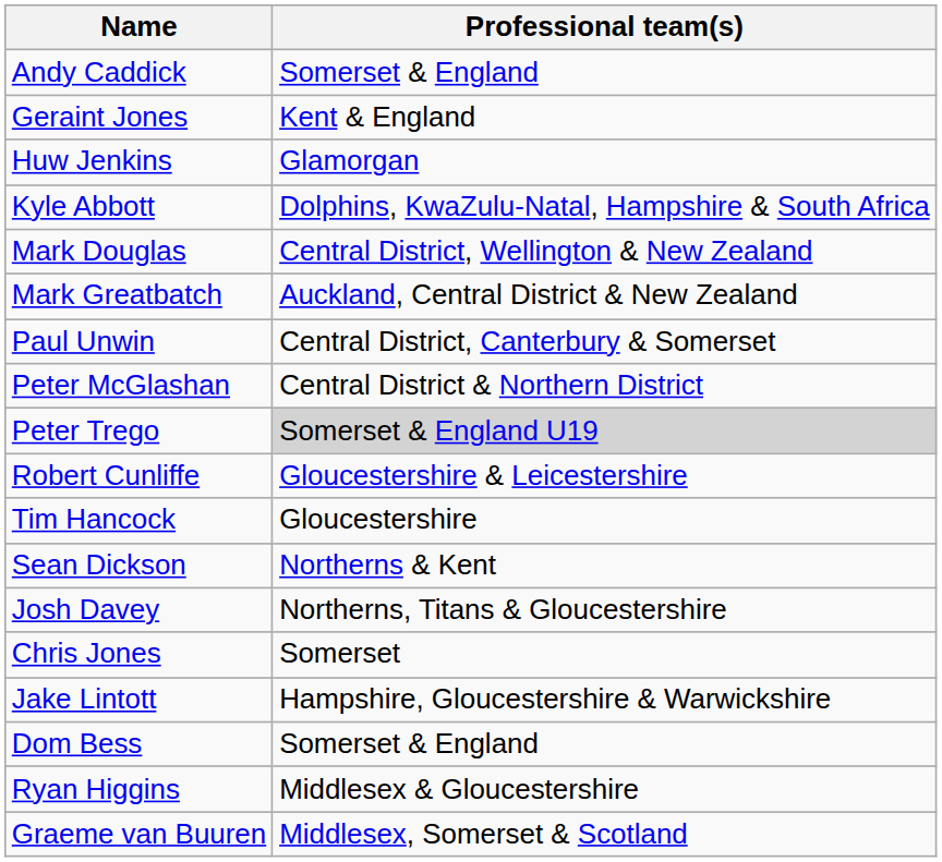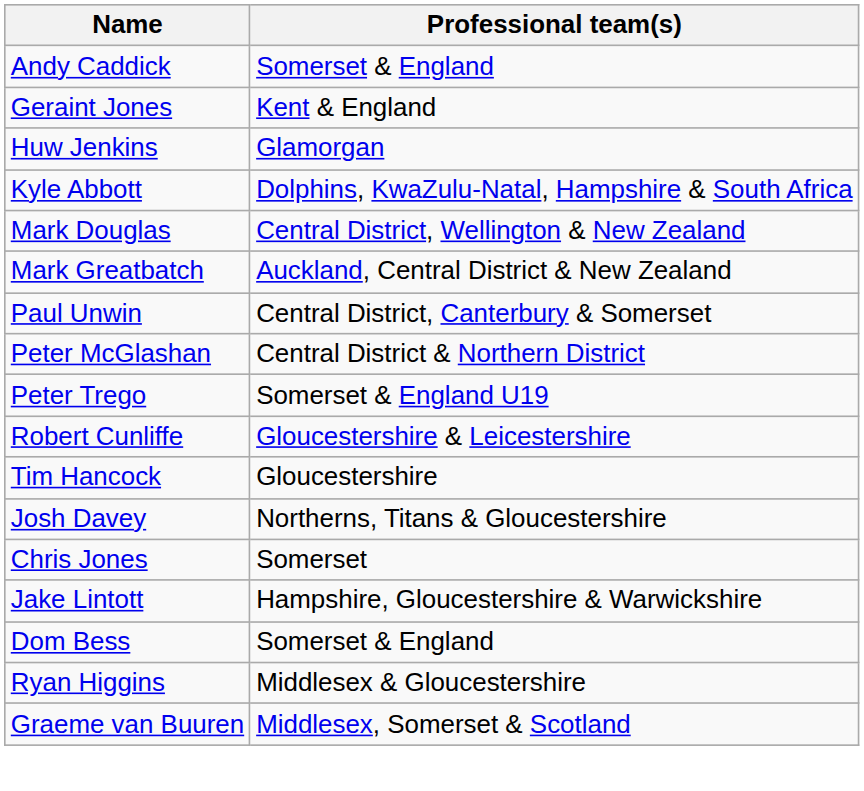Peter Trego | Professional team(s): lightgrey background -> no background
- row: Sean Dickson | Northerns & Kent
